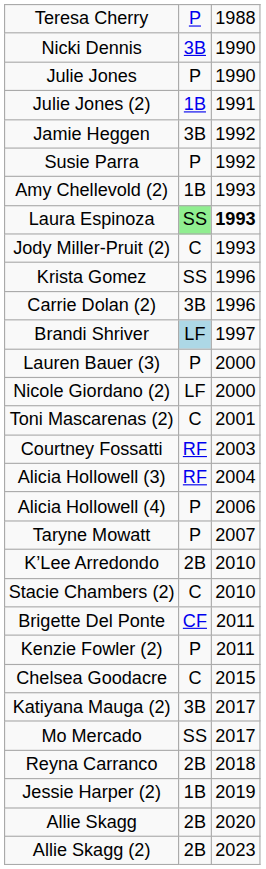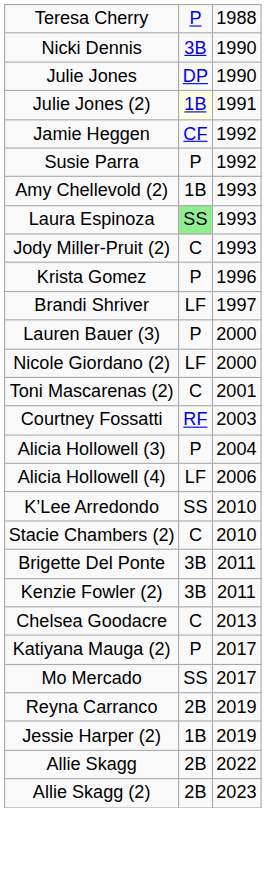Julie Jones | column 2: P -> DP
Julie Jones (2) | column 2: no background -> lightyellow background
Jamie Heggen | column 2: 3B -> CF
Laura Espinoza | column 3: bold -> normal
Krista Gomez | column 2: SS -> P
- row: Carrie Dolan (2) | 3B | 1996
Brandi Shriver | column 2: lightblue background -> no background
Alicia Hollowell (3) | column 2: RF -> P
Alicia Hollowell (4) | column 2: P -> LF
- row: Taryne Mowatt | P | 2007
K’Lee Arredondo | column 2: 2B -> SS
Brigette Del Ponte | column 2: CF -> 3B
Kenzie Fowler (2) | column 2: P -> 3B
Chelsea Goodacre | column 3: 2015 -> 2013
Katiyana Mauga (2) | column 2: 3B -> P
Reyna Carranco | column 3: 2018 -> 2019
Allie Skagg | column 3: 2020 -> 2022
